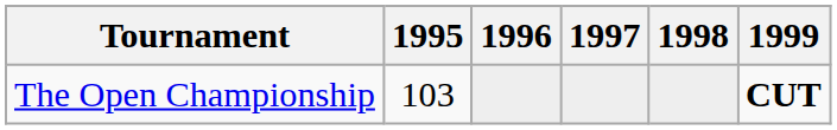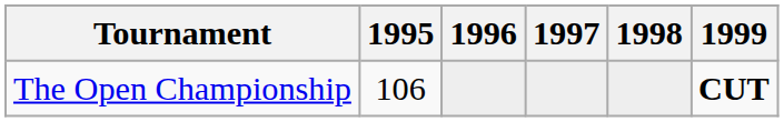The Open Championship | 1995: 103 -> 106
